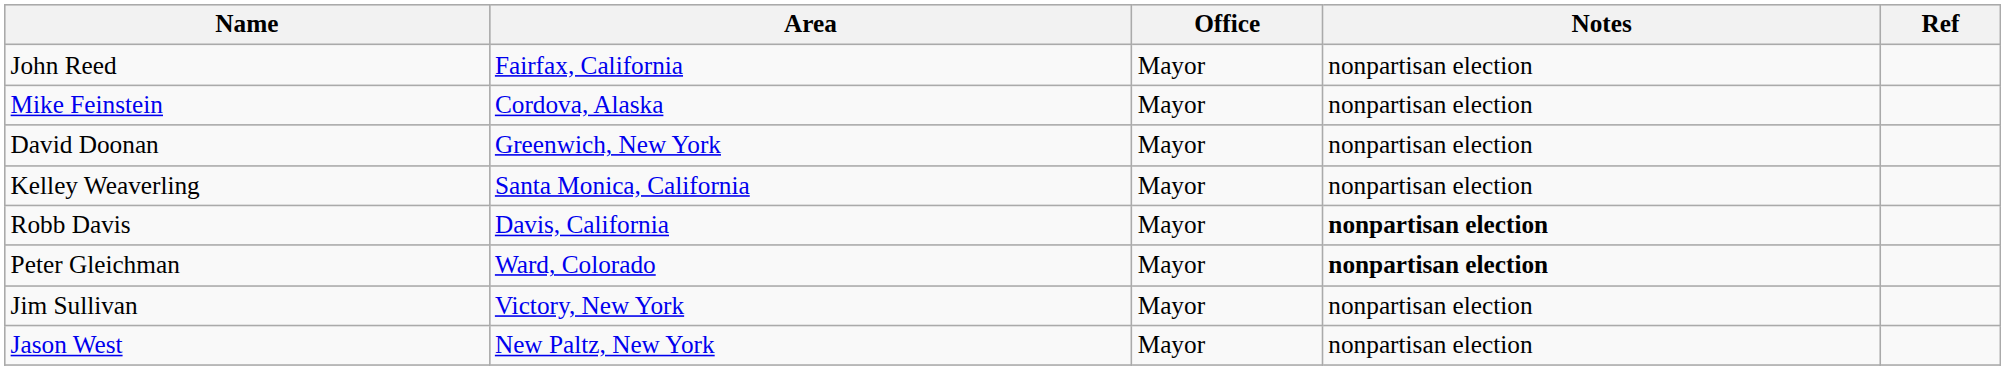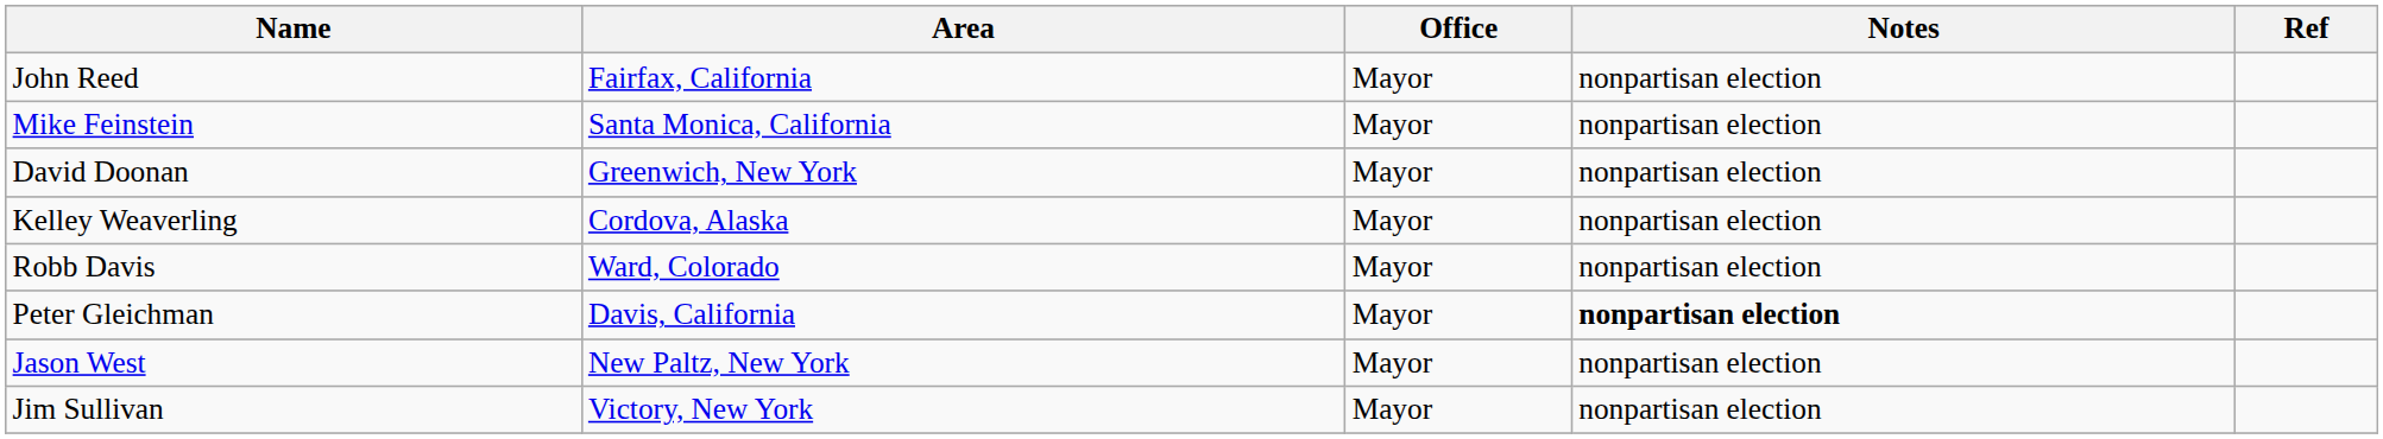Mike Feinstein | Area: Cordova, Alaska -> Santa Monica, California
Kelley Weaverling | Area: Santa Monica, California -> Cordova, Alaska
Robb Davis | Area: Davis, California -> Ward, Colorado
Robb Davis | Notes: bold -> normal
Peter Gleichman | Area: Ward, Colorado -> Davis, California
rows swapped: Jim Sullivan <-> Jason West
